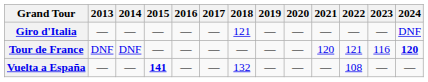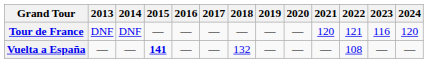- row: Giro d'Italia | — | — | — | — | — | 121 | — | — | — | — | — | DNF
Tour de France | 2024: bold -> normal
